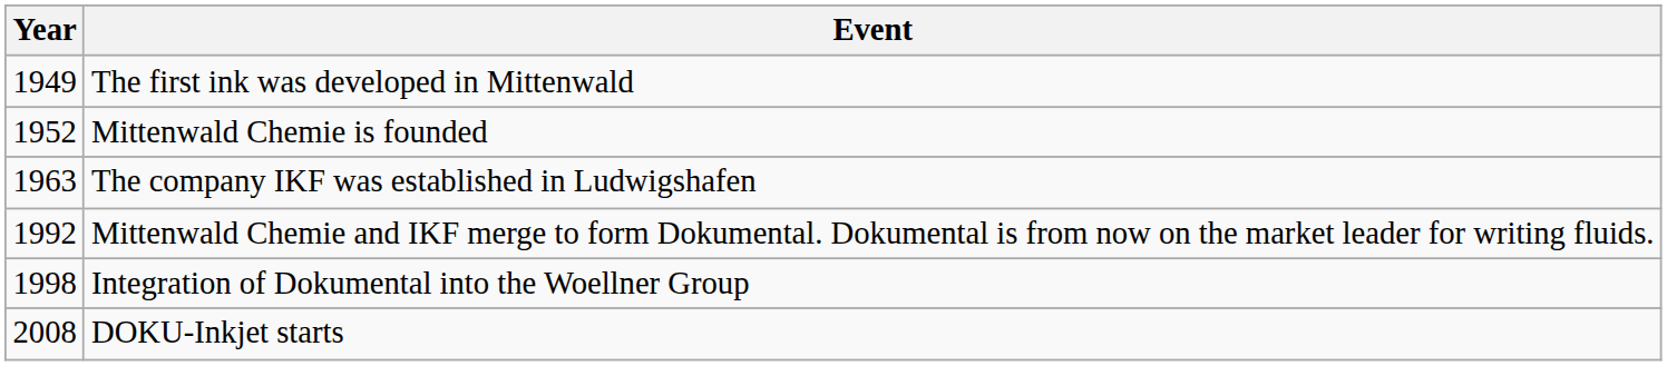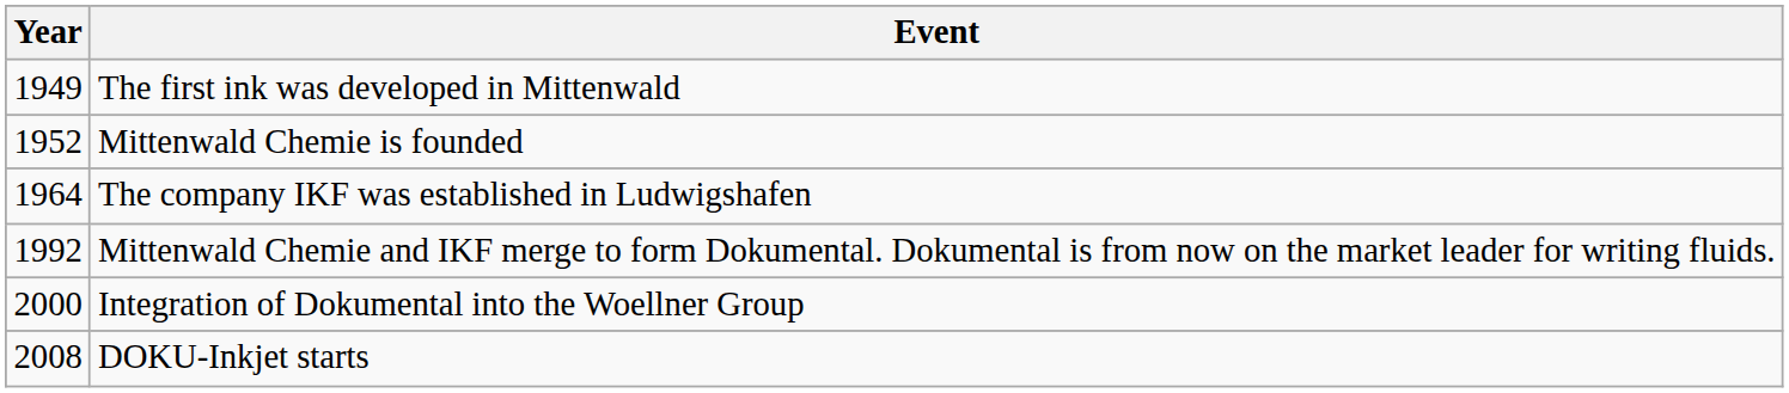The company IKF was established in Ludwigshafen | Year: 1963 -> 1964
Integration of Dokumental into the Woellner Group | Year: 1998 -> 2000
